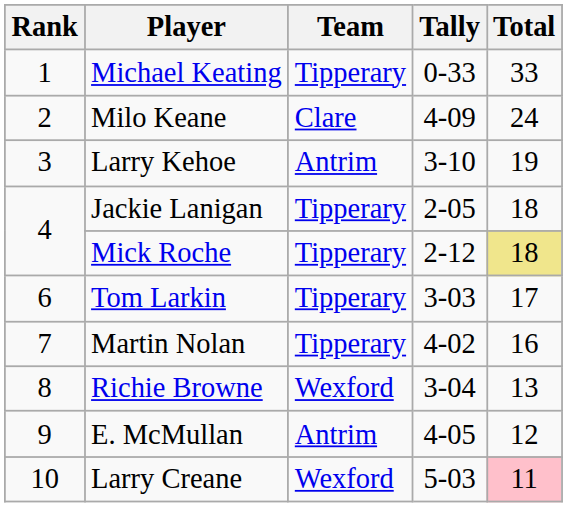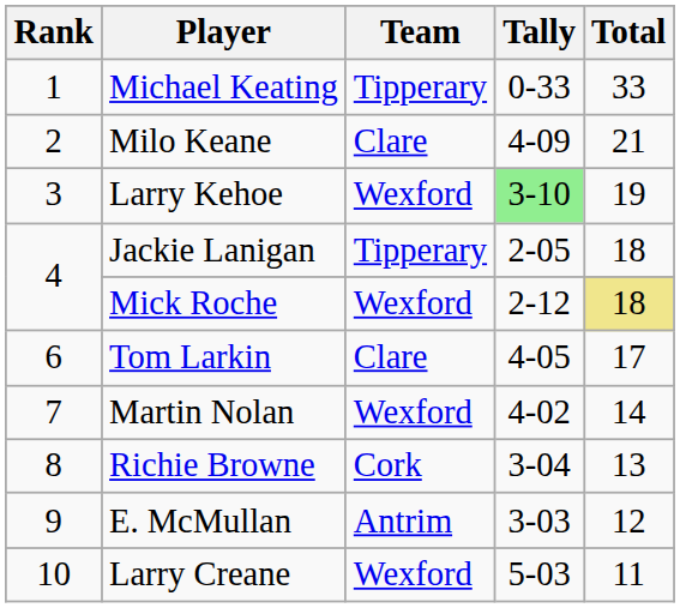Milo Keane | Total: 24 -> 21
Larry Kehoe | Team: Antrim -> Wexford
Larry Kehoe | Tally: no background -> lightgreen background
Mick Roche | Team: Tipperary -> Wexford
Tom Larkin | Team: Tipperary -> Clare
Tom Larkin | Tally: 3-03 -> 4-05
Martin Nolan | Team: Tipperary -> Wexford
Martin Nolan | Total: 16 -> 14
Richie Browne | Team: Wexford -> Cork
E. McMullan | Tally: 4-05 -> 3-03
Larry Creane | Total: pink background -> no background
